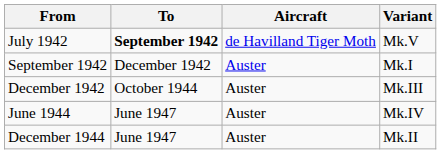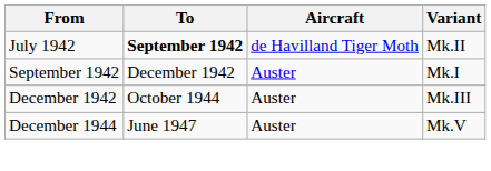July 1942 | Variant: Mk.V -> Mk.II
- row: June 1944 | June 1947 | Auster | Mk.IV
December 1944 | Variant: Mk.II -> Mk.V
